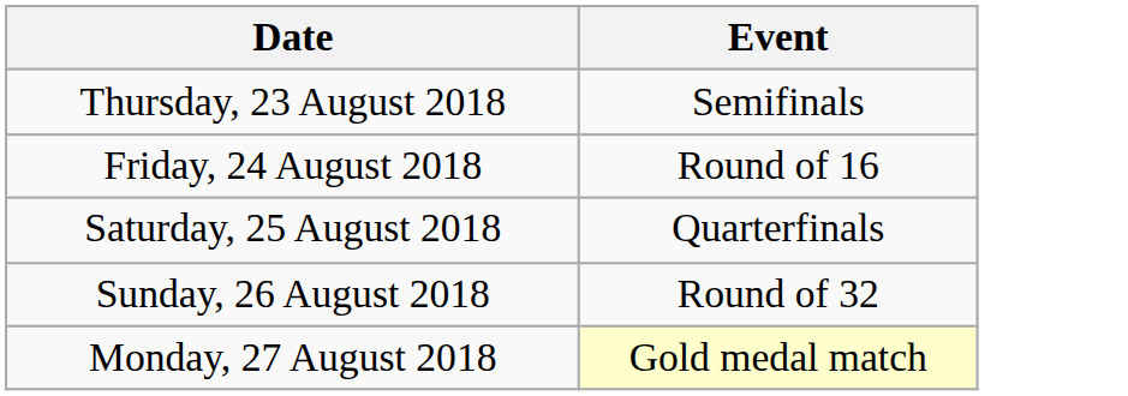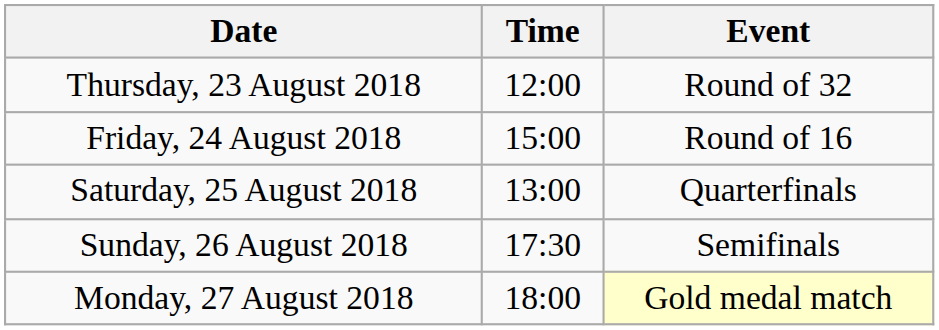+ column: Time | 12:00 | 15:00 | 13:00 | 17:30 | 18:00
Thursday, 23 August 2018 | Event: Semifinals -> Round of 32
Sunday, 26 August 2018 | Event: Round of 32 -> Semifinals
